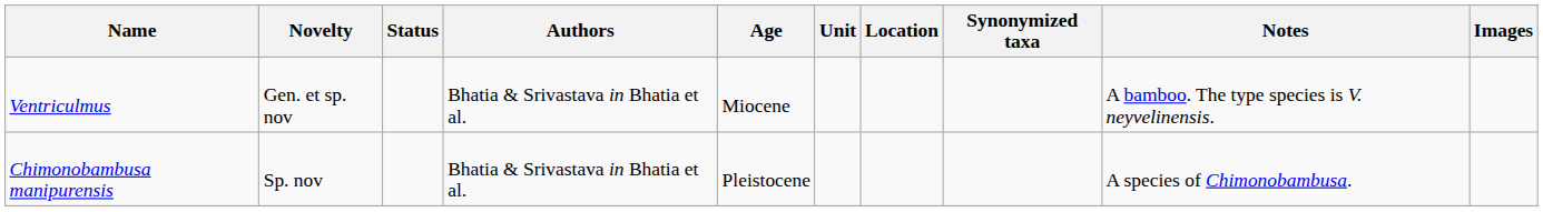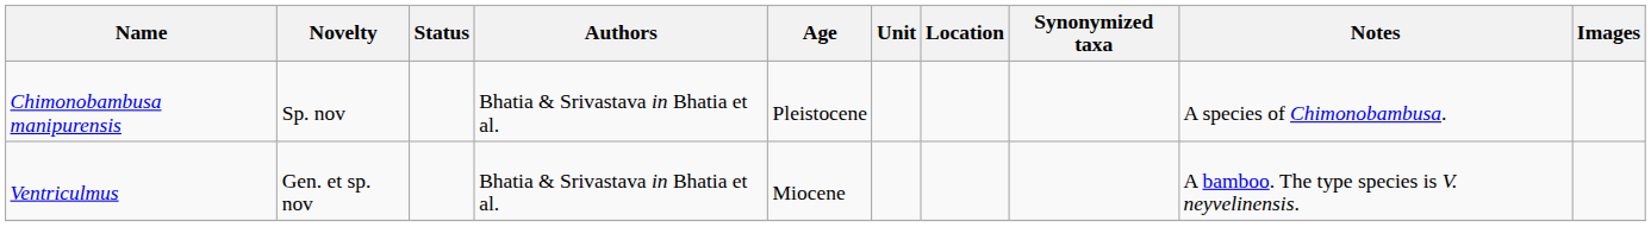rows swapped: Chimonobambusa manipurensis <-> Ventriculmus
